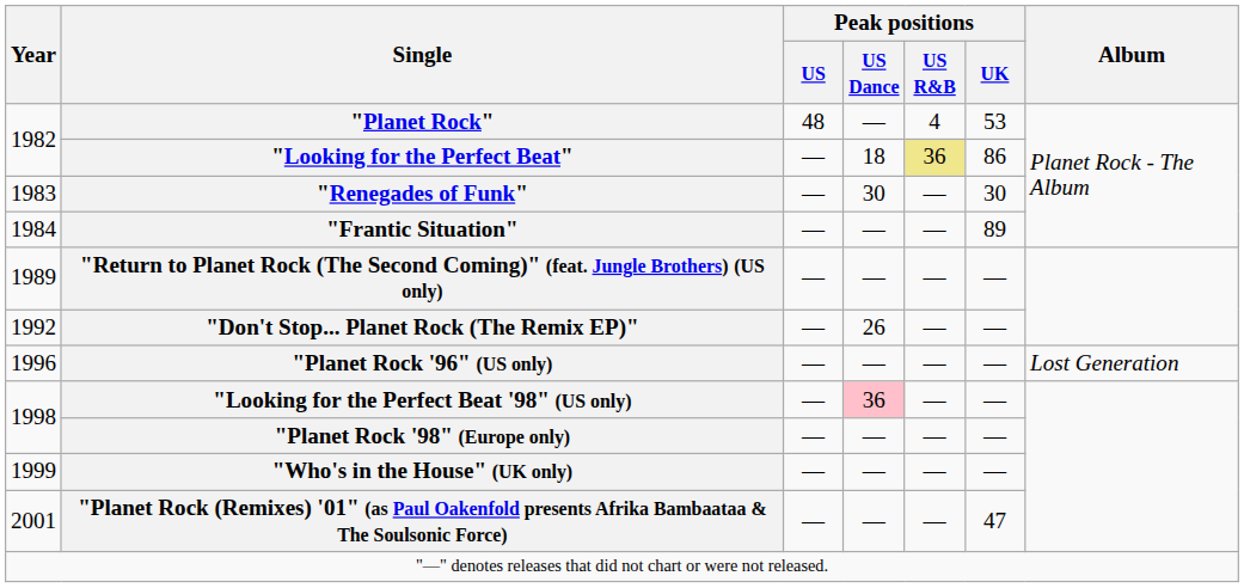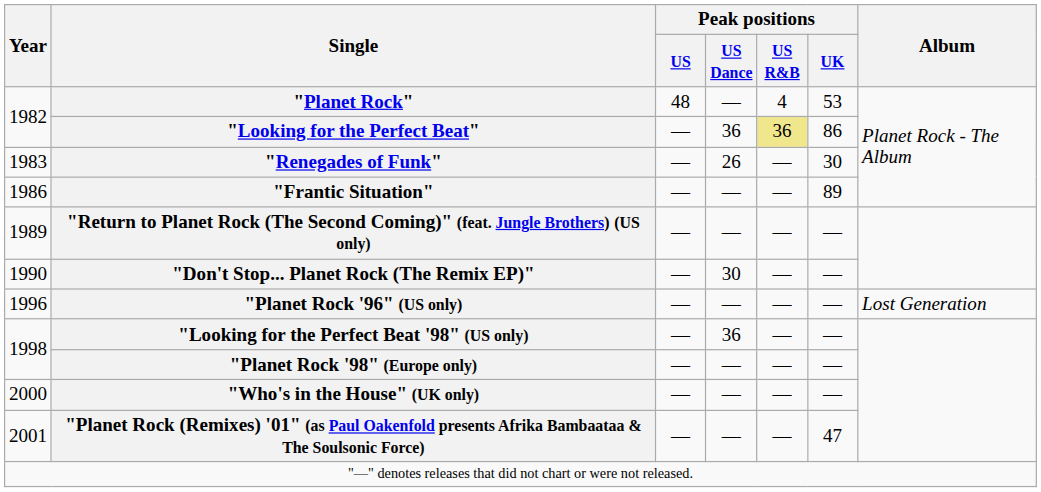"Looking for the Perfect Beat" | Peak positions / US Dance: 18 -> 36
"Renegades of Funk" | Peak positions / US Dance: 30 -> 26
"Frantic Situation" | Year: 1984 -> 1986
"Don't Stop... Planet Rock (The Remix EP)" | Year: 1992 -> 1990
"Don't Stop... Planet Rock (The Remix EP)" | Peak positions / US Dance: 26 -> 30
"Looking for the Perfect Beat '98" (US only) | Peak positions / US Dance: pink background -> no background
"Who's in the House" (UK only) | Year: 1999 -> 2000
